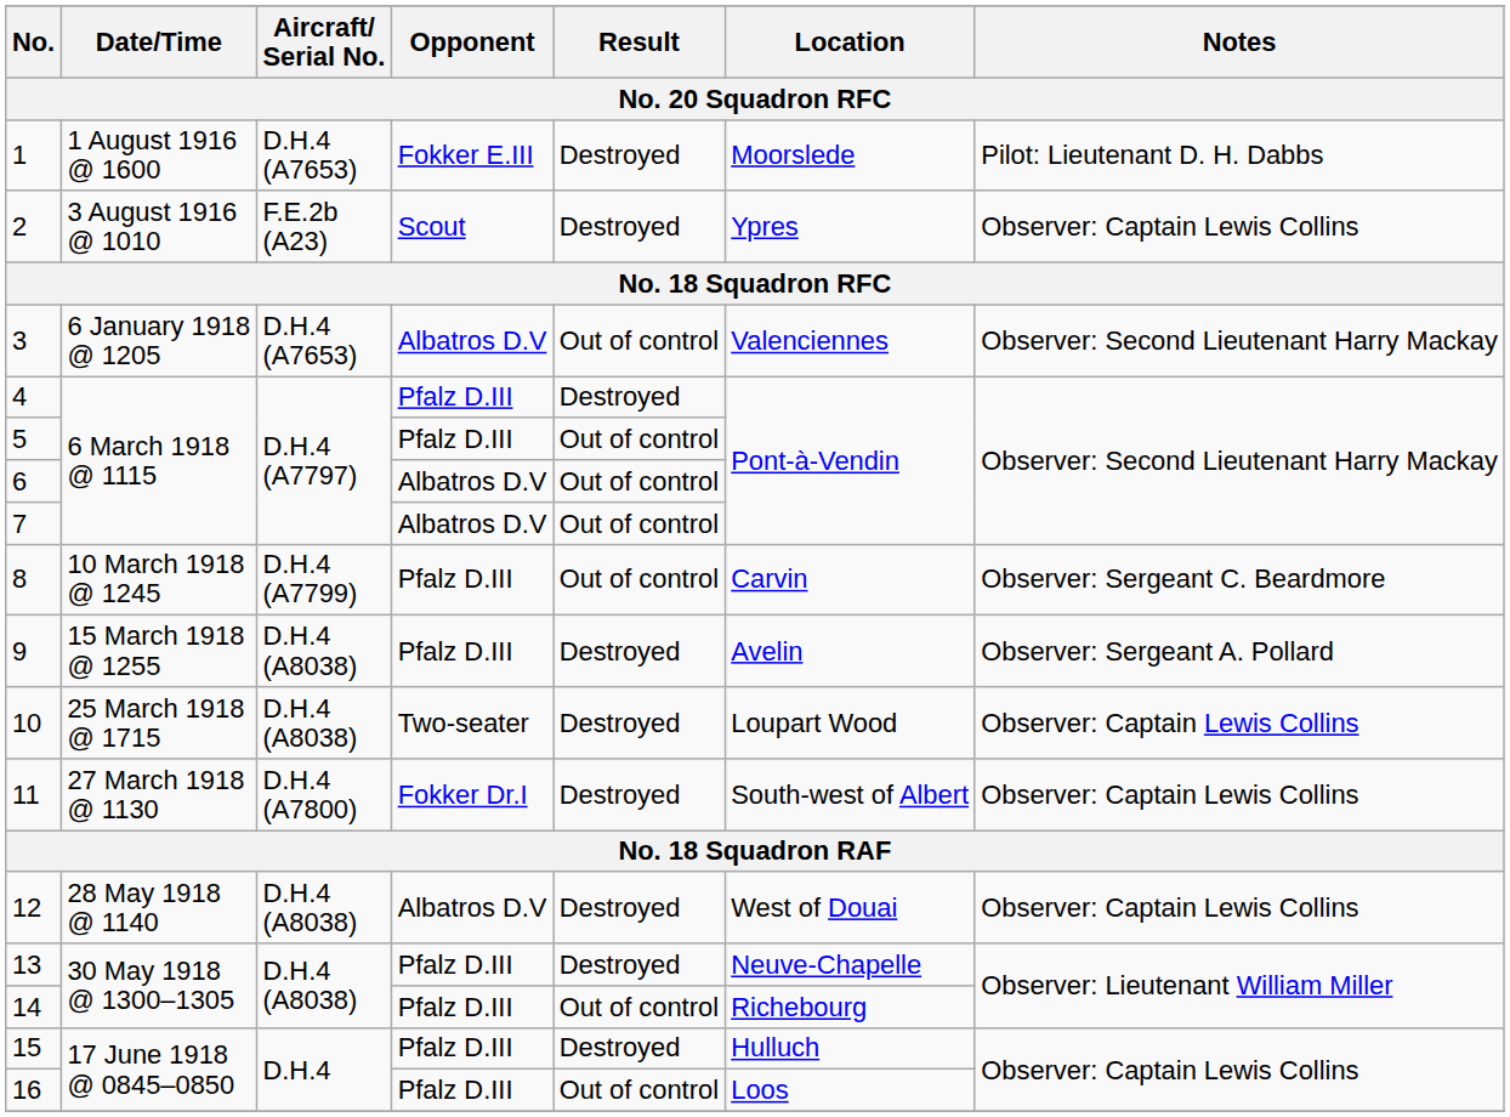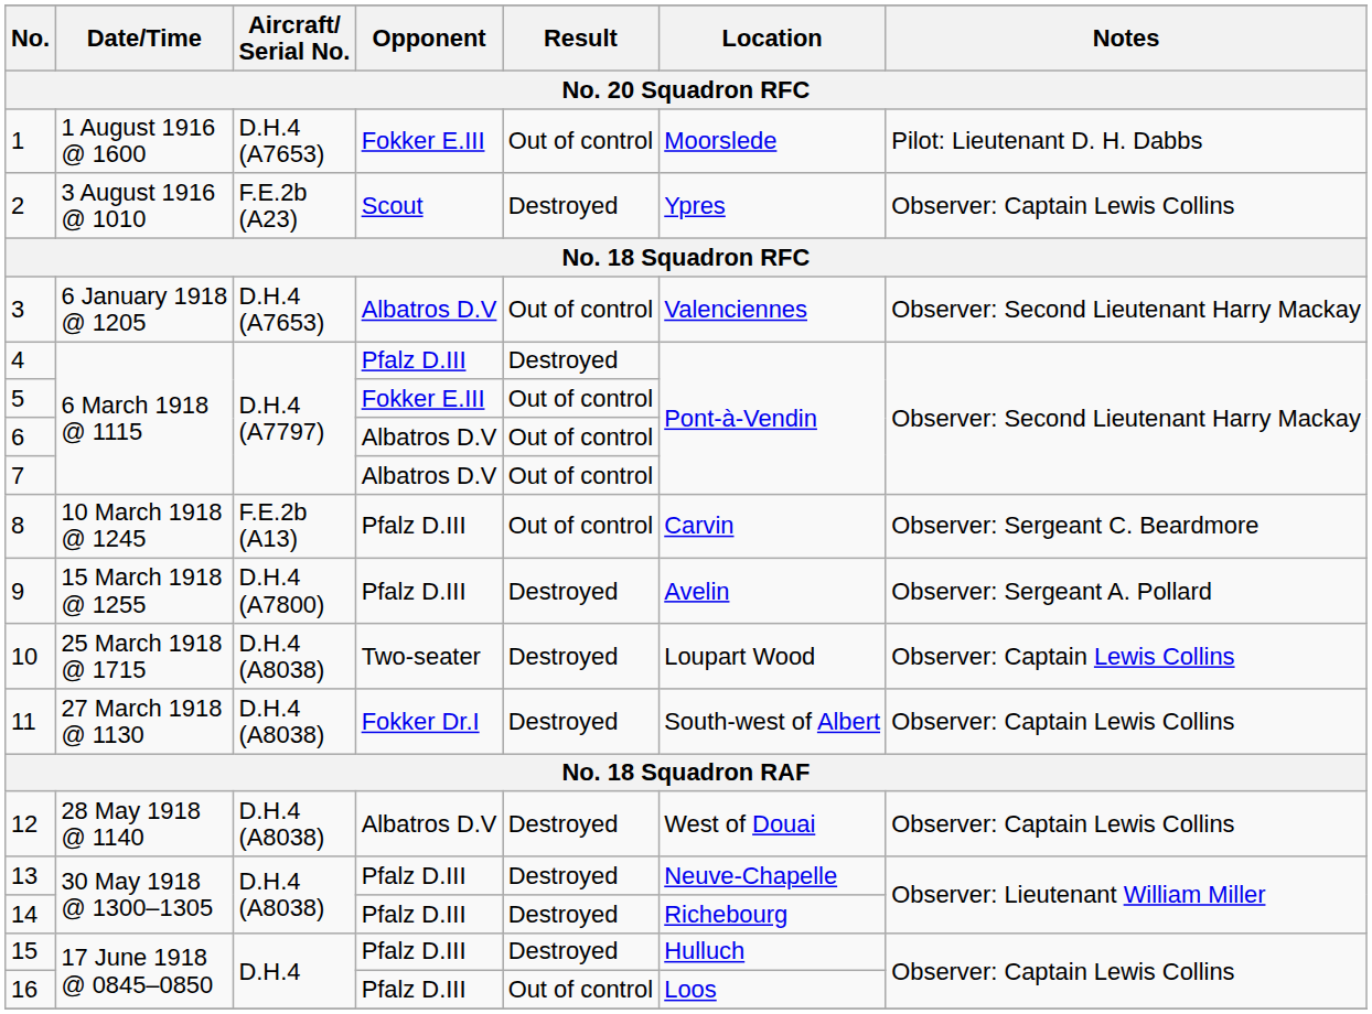1 | Result: Destroyed -> Out of control
5 | Opponent: Pfalz D.III -> Fokker E.III
8 | Aircraft/ Serial No.: D.H.4 (A7799) -> F.E.2b (A13)
9 | Aircraft/ Serial No.: D.H.4 (A8038) -> D.H.4 (A7800)
11 | Aircraft/ Serial No.: D.H.4 (A7800) -> D.H.4 (A8038)
14 | Result: Out of control -> Destroyed
